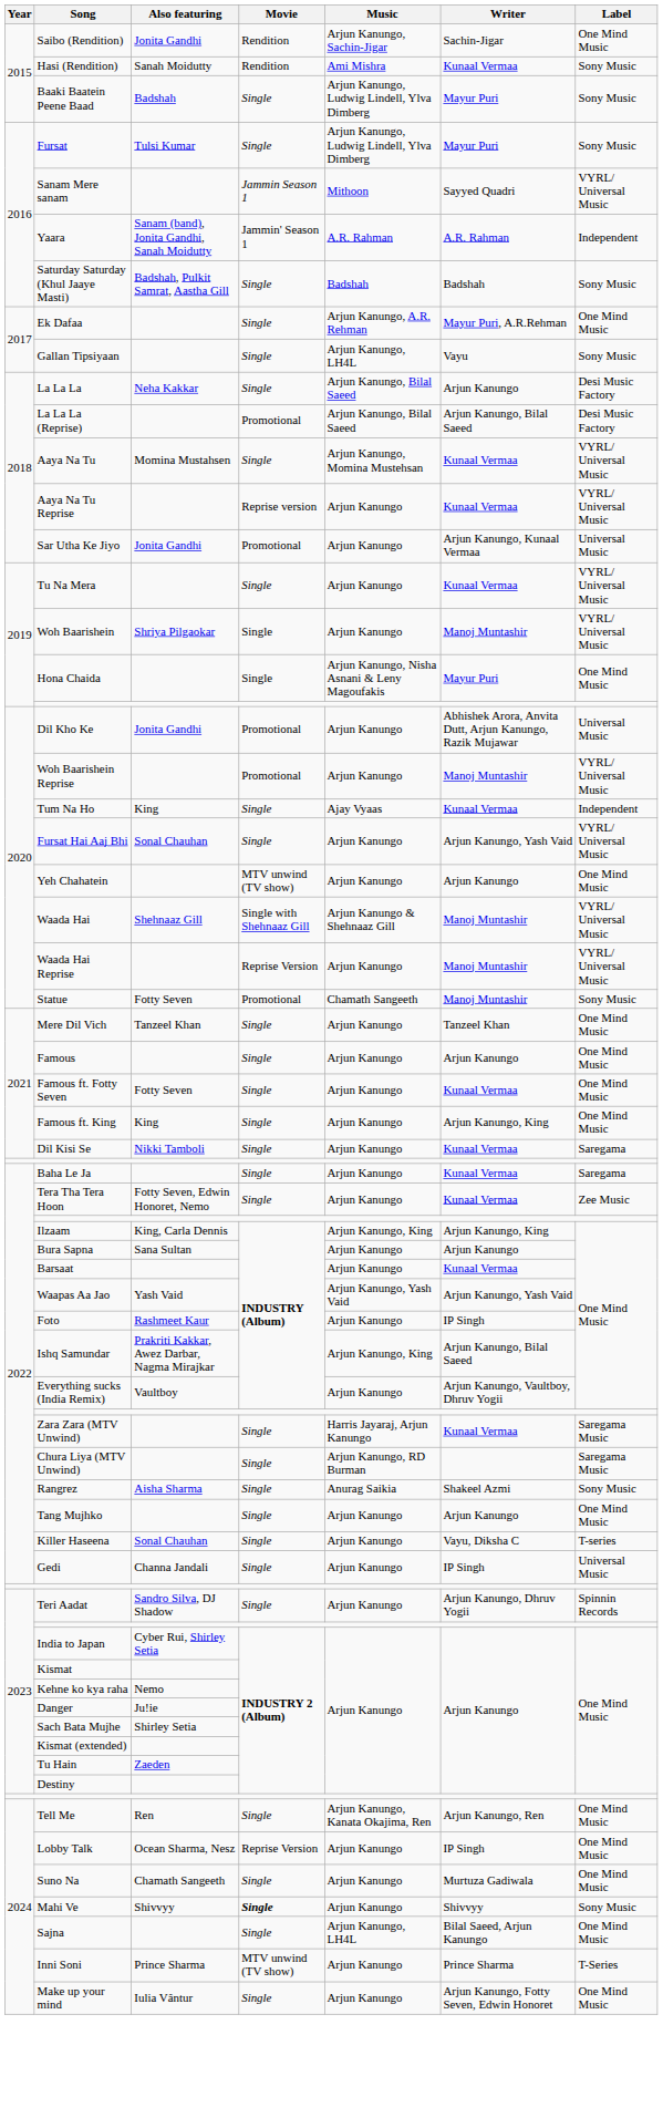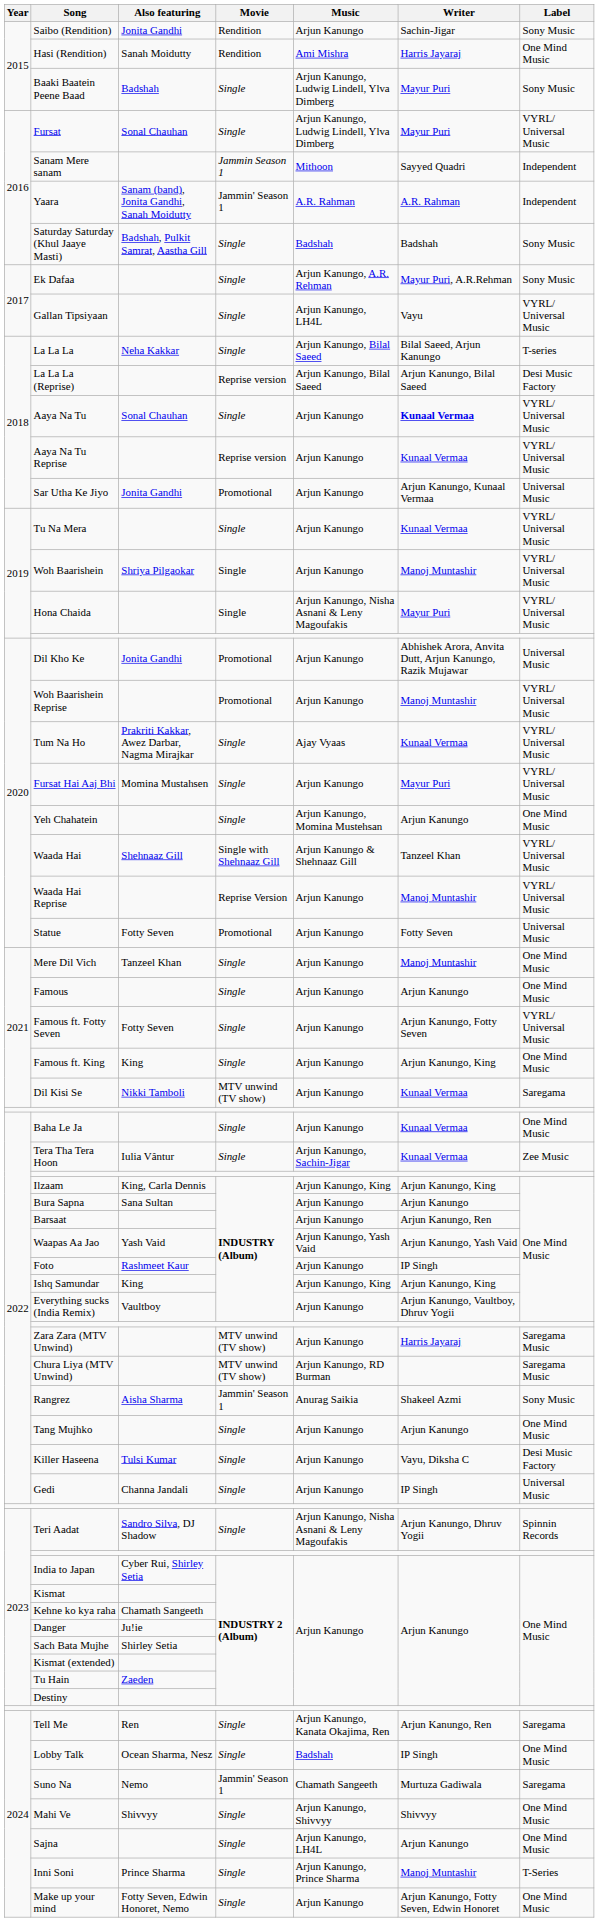Saibo (Rendition) | Music: Arjun Kanungo, Sachin-Jigar -> Arjun Kanungo
Saibo (Rendition) | Label: One Mind Music -> Sony Music
Hasi (Rendition) | Writer: Kunaal Vermaa -> Harris Jayaraj
Hasi (Rendition) | Label: Sony Music -> One Mind Music
Fursat | Also featuring: Tulsi Kumar -> Sonal Chauhan
Fursat | Label: Sony Music -> VYRL/ Universal Music
Sanam Mere sanam | Label: VYRL/ Universal Music -> Independent
Ek Dafaa | Label: One Mind Music -> Sony Music
Gallan Tipsiyaan | Label: Sony Music -> VYRL/ Universal Music
La La La | Writer: Arjun Kanungo -> Bilal Saeed, Arjun Kanungo
La La La | Label: Desi Music Factory -> T-series
La La La (Reprise) | Movie: Promotional -> Reprise version
Aaya Na Tu | Also featuring: Momina Mustahsen -> Sonal Chauhan
Aaya Na Tu | Music: Arjun Kanungo, Momina Mustehsan -> Arjun Kanungo
Aaya Na Tu | Writer: normal -> bold
Hona Chaida | Label: One Mind Music -> VYRL/ Universal Music
Tum Na Ho | Also featuring: King -> Prakriti Kakkar, Awez Darbar, Nagma Mirajkar
Tum Na Ho | Label: Independent -> VYRL/ Universal Music
Fursat Hai Aaj Bhi | Also featuring: Sonal Chauhan -> Momina Mustahsen
Fursat Hai Aaj Bhi | Writer: Arjun Kanungo, Yash Vaid -> Mayur Puri
Yeh Chahatein | Movie: MTV unwind (TV show) -> Single
Yeh Chahatein | Music: Arjun Kanungo -> Arjun Kanungo, Momina Mustehsan
Waada Hai | Writer: Manoj Muntashir -> Tanzeel Khan
Statue | Music: Chamath Sangeeth -> Arjun Kanungo
Statue | Writer: Manoj Muntashir -> Fotty Seven
Statue | Label: Sony Music -> Universal Music
Mere Dil Vich | Writer: Tanzeel Khan -> Manoj Muntashir
Famous ft. Fotty Seven | Writer: Kunaal Vermaa -> Arjun Kanungo, Fotty Seven
Famous ft. Fotty Seven | Label: One Mind Music -> VYRL/ Universal Music
Dil Kisi Se | Movie: Single -> MTV unwind (TV show)
Baha Le Ja | Label: Saregama -> One Mind Music
Tera Tha Tera Hoon | Also featuring: Fotty Seven, Edwin Honoret, Nemo -> Iulia Vântur
Tera Tha Tera Hoon | Music: Arjun Kanungo -> Arjun Kanungo, Sachin-Jigar
Barsaat | Writer: Kunaal Vermaa -> Arjun Kanungo, Ren
Ishq Samundar | Also featuring: Prakriti Kakkar, Awez Darbar, Nagma Mirajkar -> King
Ishq Samundar | Writer: Arjun Kanungo, Bilal Saeed -> Arjun Kanungo, King
Zara Zara (MTV Unwind) | Movie: Single -> MTV unwind (TV show)
Zara Zara (MTV Unwind) | Music: Harris Jayaraj, Arjun Kanungo -> Arjun Kanungo
Zara Zara (MTV Unwind) | Writer: Kunaal Vermaa -> Harris Jayaraj
Chura Liya (MTV Unwind) | Movie: Single -> MTV unwind (TV show)
Rangrez | Movie: Single -> Jammin' Season 1
Killer Haseena | Also featuring: Sonal Chauhan -> Tulsi Kumar
Killer Haseena | Label: T-series -> Desi Music Factory
Teri Aadat | Music: Arjun Kanungo -> Arjun Kanungo, Nisha Asnani & Leny Magoufakis
Kehne ko kya raha | Also featuring: Nemo -> Chamath Sangeeth
Tell Me | Label: One Mind Music -> Saregama
Lobby Talk | Movie: Reprise Version -> Single
Lobby Talk | Music: Arjun Kanungo -> Badshah
Suno Na | Also featuring: Chamath Sangeeth -> Nemo
Suno Na | Movie: Single -> Jammin' Season 1
Suno Na | Music: Arjun Kanungo -> Chamath Sangeeth
Suno Na | Label: One Mind Music -> Saregama
Mahi Ve | Movie: bold -> normal
Mahi Ve | Music: Arjun Kanungo -> Arjun Kanungo, Shivvyy
Mahi Ve | Label: Sony Music -> One Mind Music
Sajna | Writer: Bilal Saeed, Arjun Kanungo -> Arjun Kanungo
Inni Soni | Movie: MTV unwind (TV show) -> Single
Inni Soni | Music: Arjun Kanungo -> Arjun Kanungo, Prince Sharma
Inni Soni | Writer: Prince Sharma -> Manoj Muntashir
Make up your mind | Also featuring: Iulia Vântur -> Fotty Seven, Edwin Honoret, Nemo
